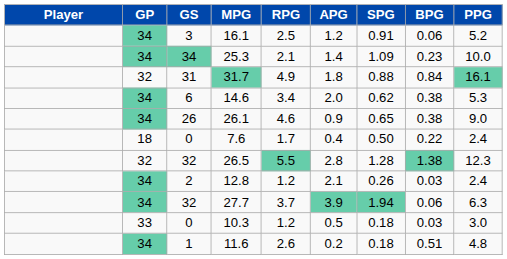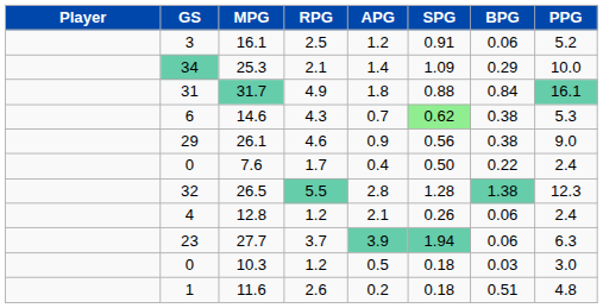- column: GP | 34 | 34 | 32 | 34 | 34 | 18 | 32 | 34 | 34 | 33 | 34
25.3 | BPG: 0.23 -> 0.29
14.6 | RPG: 3.4 -> 4.3
14.6 | APG: 2.0 -> 0.7
14.6 | SPG: no background -> lightgreen background
26.1 | GS: 26 -> 29
26.1 | SPG: 0.65 -> 0.56
12.8 | GS: 2 -> 4
12.8 | BPG: 0.03 -> 0.06
27.7 | GS: 32 -> 23
